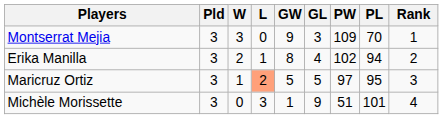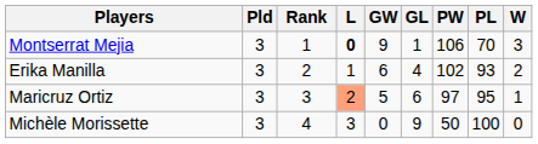columns swapped: W <-> Rank
Montserrat Mejia | L: normal -> bold
Montserrat Mejia | GL: 3 -> 1
Montserrat Mejia | PW: 109 -> 106
Erika Manilla | GW: 8 -> 6
Erika Manilla | PL: 94 -> 93
Maricruz Ortiz | GL: 5 -> 6
Michèle Morissette | GW: 1 -> 0
Michèle Morissette | PW: 51 -> 50
Michèle Morissette | PL: 101 -> 100
